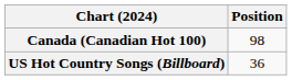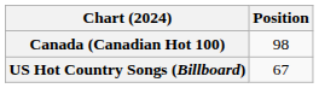US Hot Country Songs (Billboard) | Position: 36 -> 67
